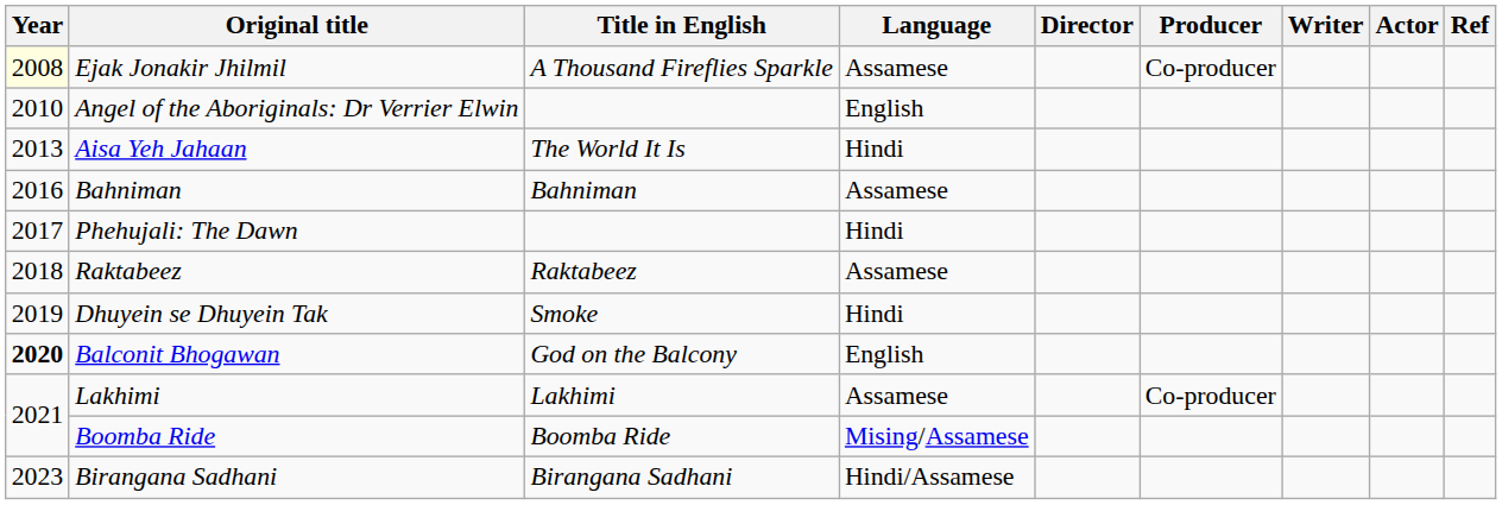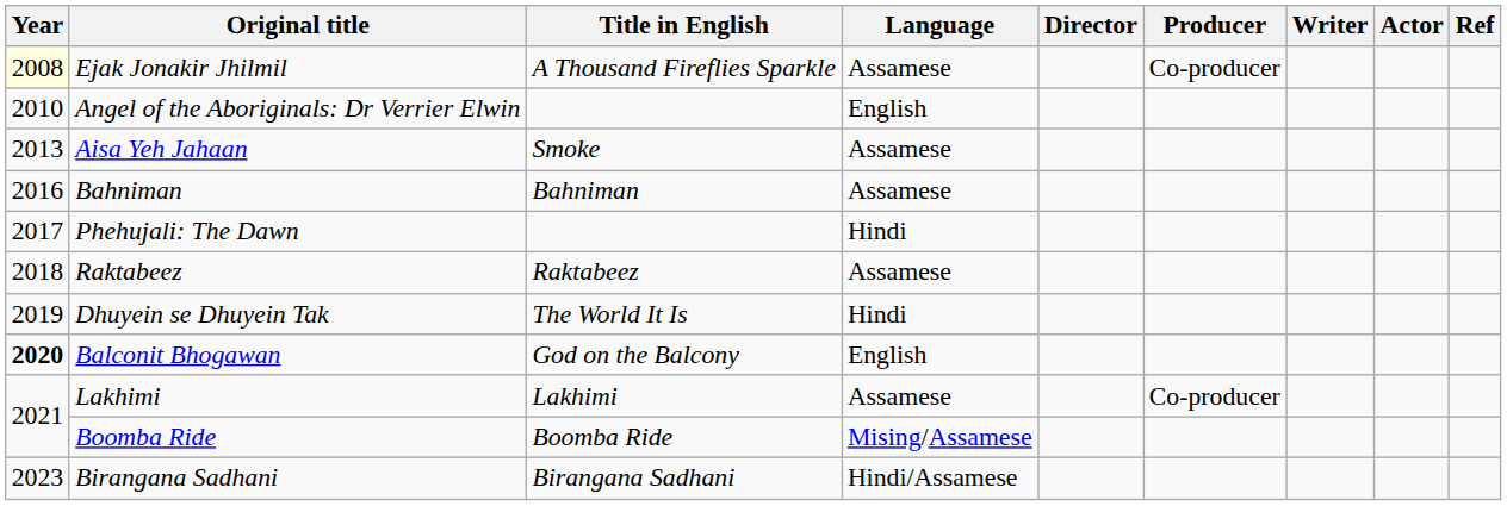Aisa Yeh Jahaan | Title in English: The World It Is -> Smoke
Aisa Yeh Jahaan | Language: Hindi -> Assamese
Dhuyein se Dhuyein Tak | Title in English: Smoke -> The World It Is
